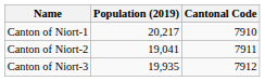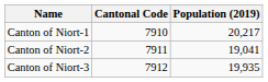columns swapped: Population (2019) <-> Cantonal Code
